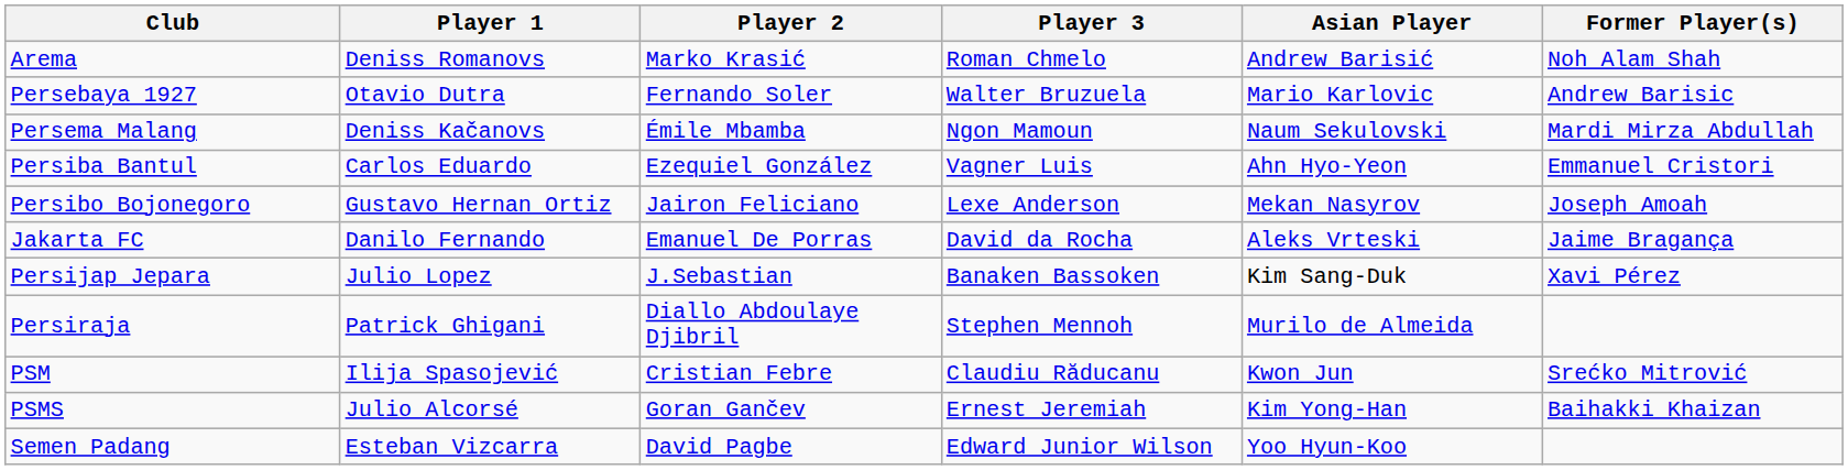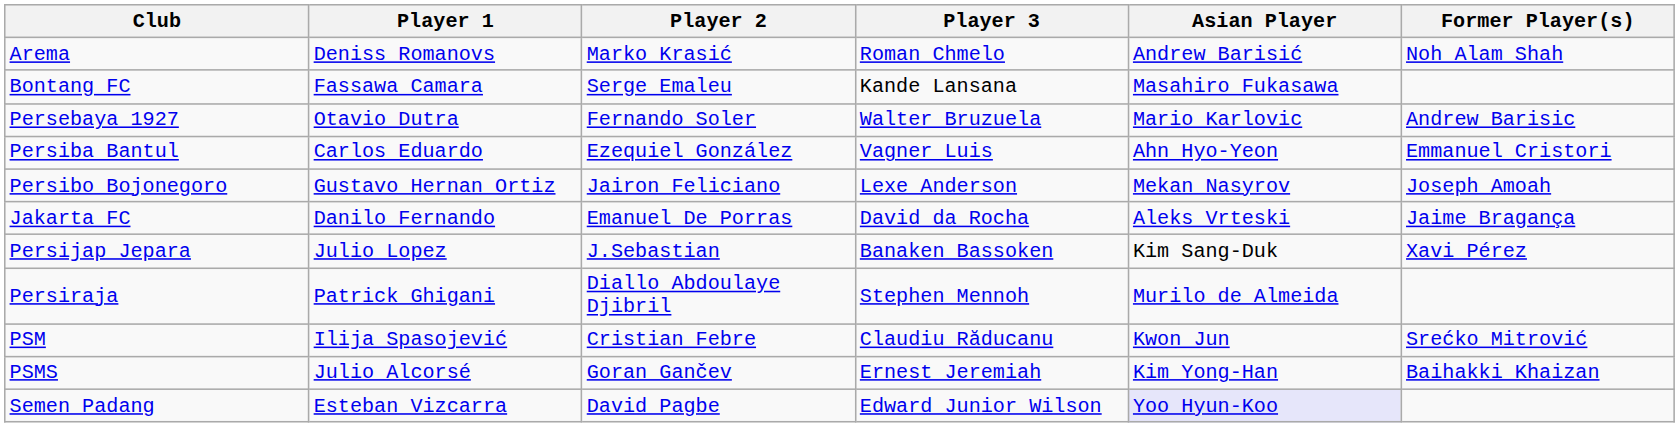+ row: Bontang FC | Fassawa Camara | Serge Emaleu | Kande Lansana | Masahiro Fukasawa
- row: Persema Malang | Deniss Kačanovs | Émile Mbamba | Ngon Mamoun | Naum Sekulovski | Mardi Mirza Abdullah
Semen Padang | Asian Player: no background -> lavender background
